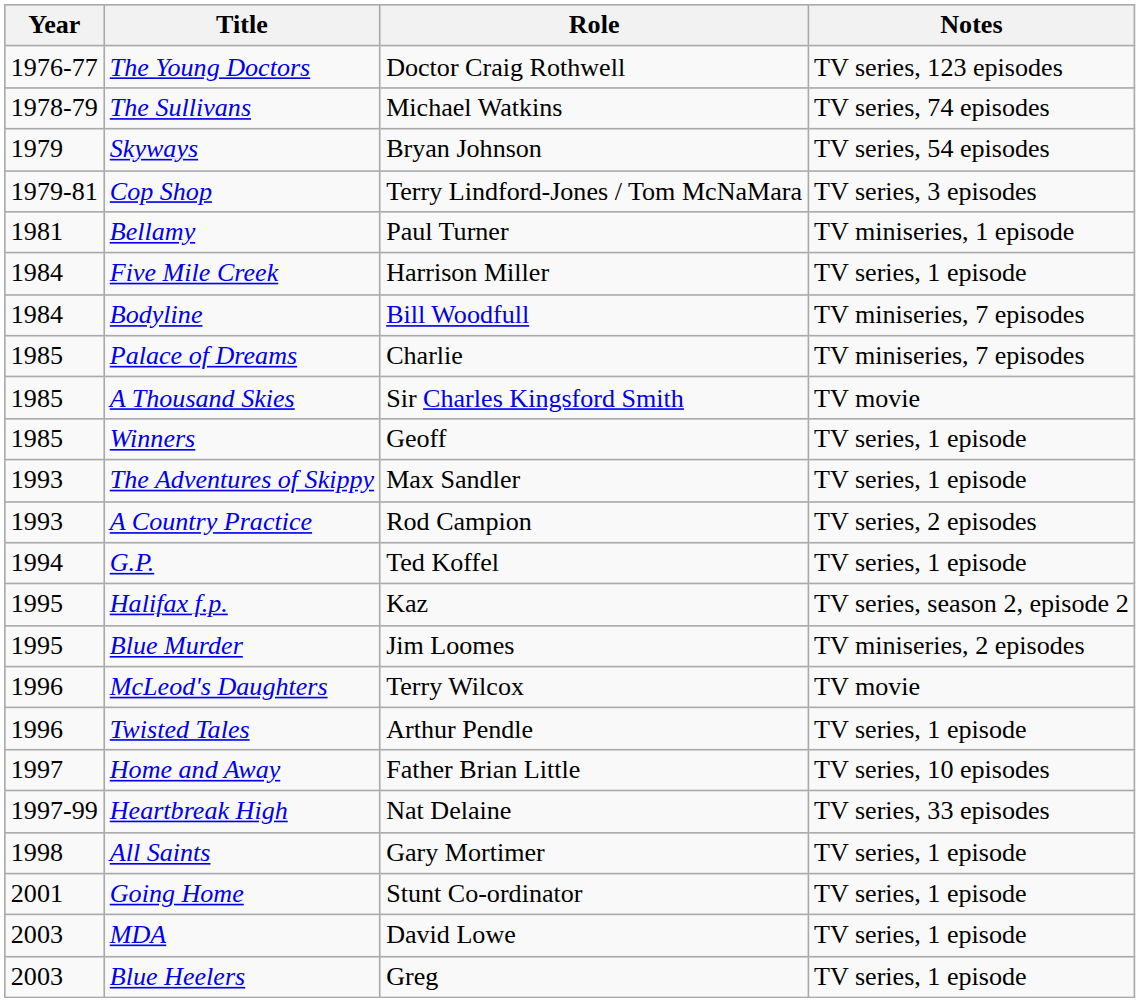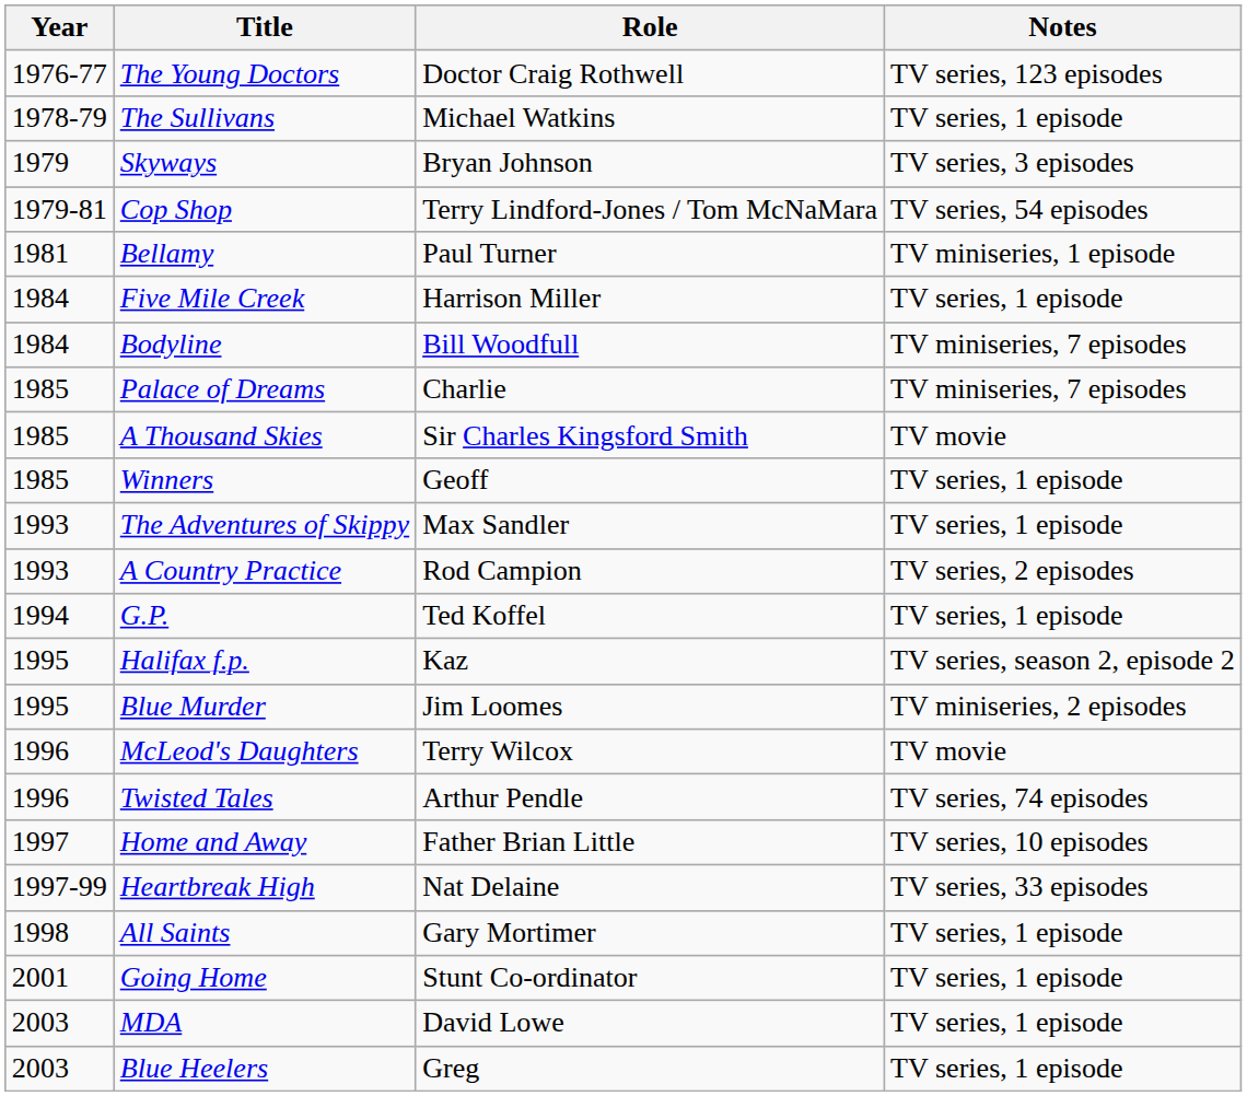The Sullivans | Notes: TV series, 74 episodes -> TV series, 1 episode
Skyways | Notes: TV series, 54 episodes -> TV series, 3 episodes
Cop Shop | Notes: TV series, 3 episodes -> TV series, 54 episodes
Twisted Tales | Notes: TV series, 1 episode -> TV series, 74 episodes
